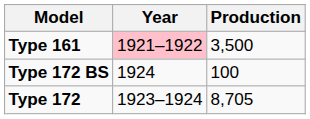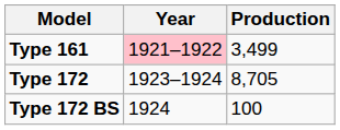Type 161 | Production: 3,500 -> 3,499
rows swapped: Type 172 <-> Type 172 BS
